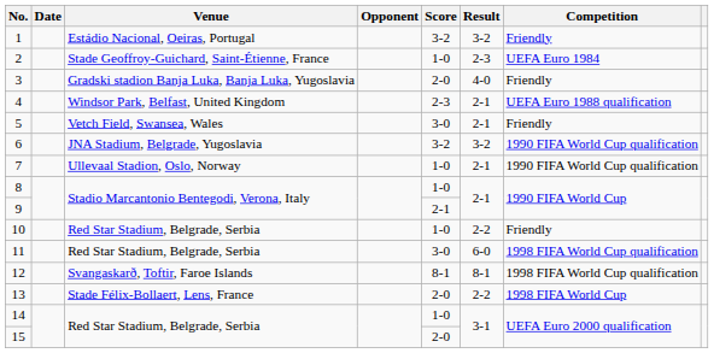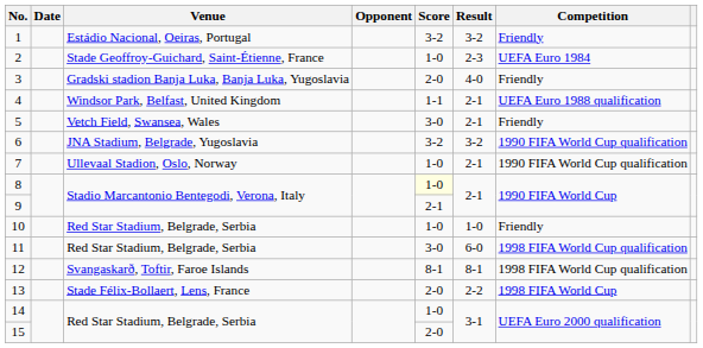4 | Score: 2-3 -> 1-1
8 | Score: no background -> lightyellow background
10 | Result: 2-2 -> 1-0
